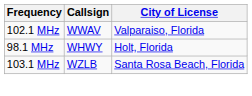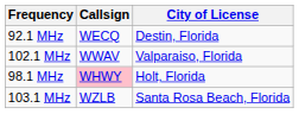+ row: 92.1 MHz | WECQ | Destin, Florida
98.1 MHz | Callsign: no background -> pink background
